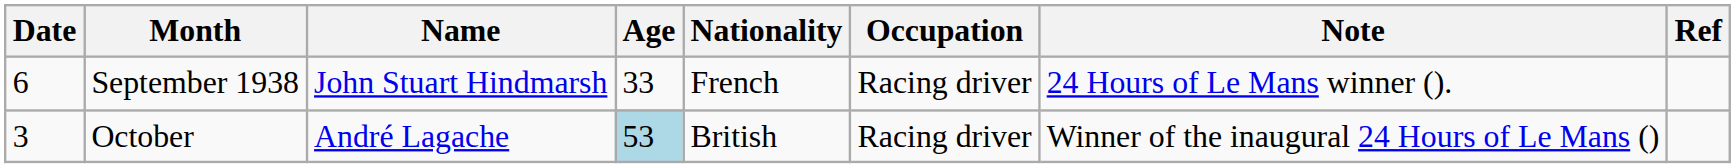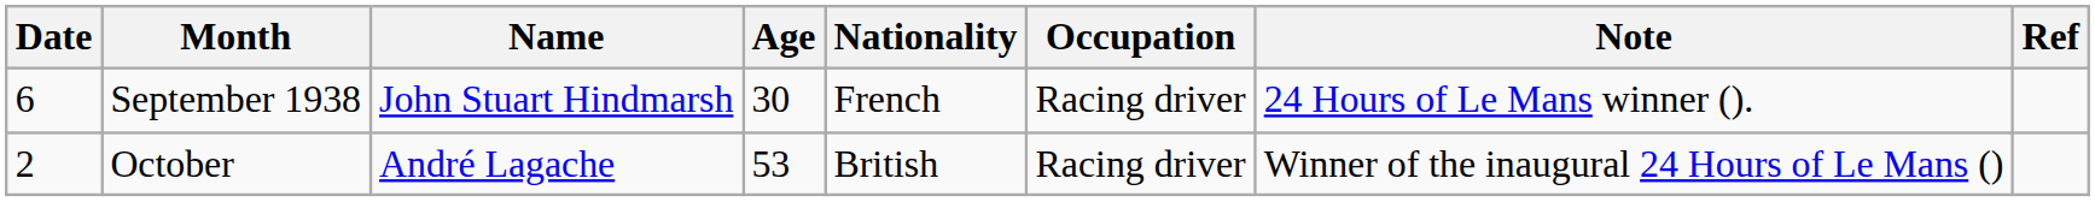September 1938 | Age: 33 -> 30
October | Date: 3 -> 2
October | Age: lightblue background -> no background
